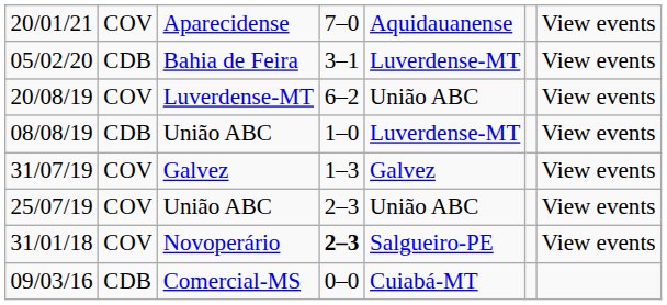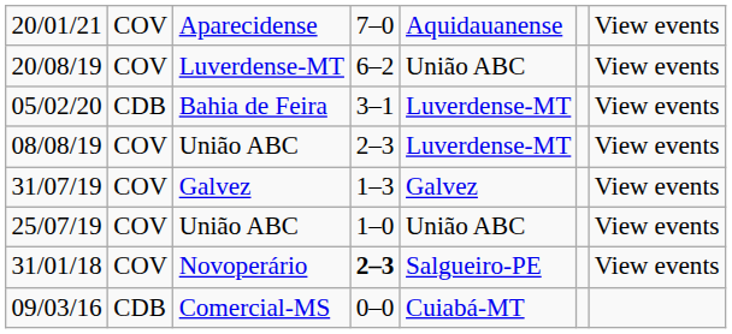rows swapped: 05/02/20 <-> 20/08/19
08/08/19 | column 2: CDB -> COV
08/08/19 | column 4: 1–0 -> 2–3
25/07/19 | column 4: 2–3 -> 1–0
